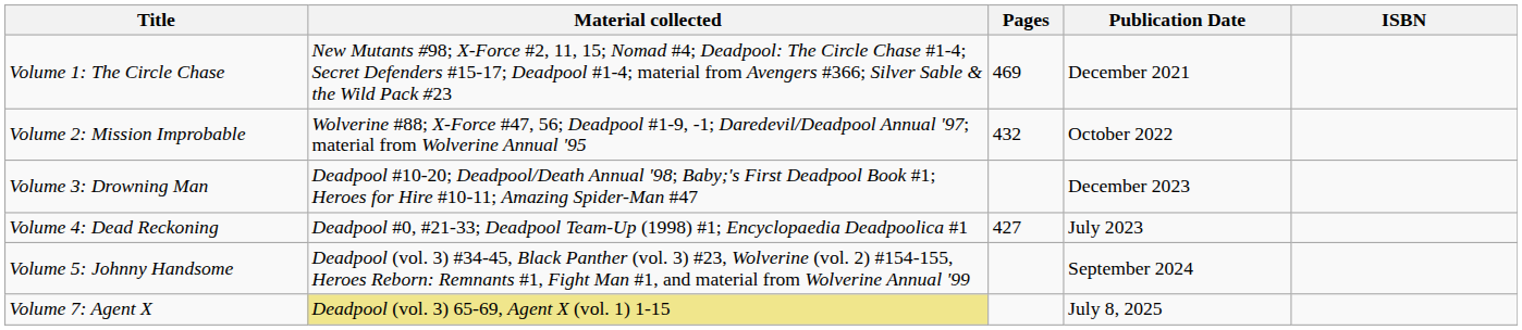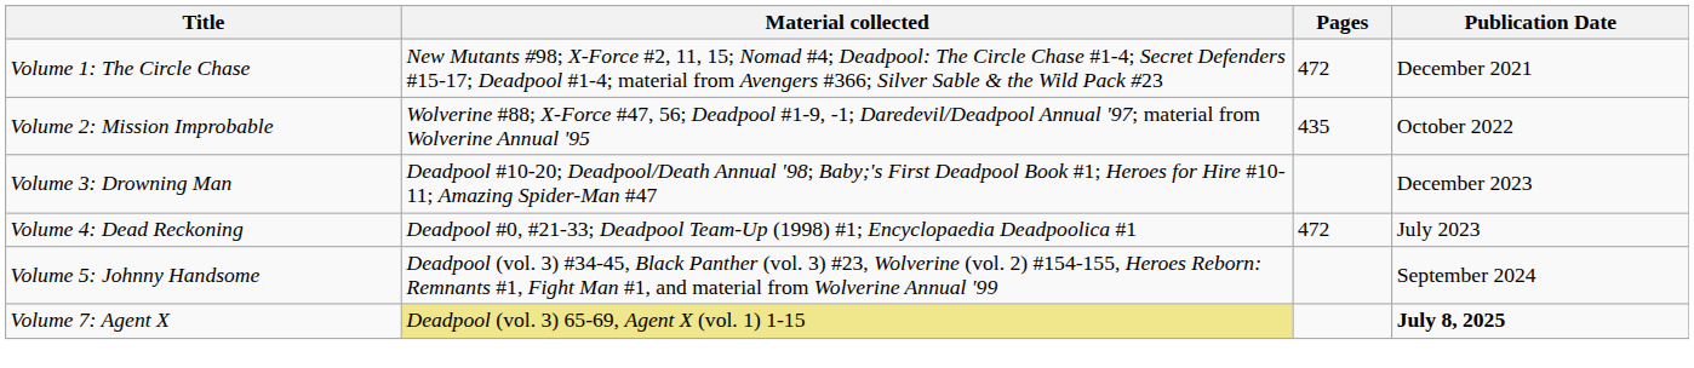- column: ISBN
Volume 1: The Circle Chase | Pages: 469 -> 472
Volume 2: Mission Improbable | Pages: 432 -> 435
Volume 4: Dead Reckoning | Pages: 427 -> 472
Volume 7: Agent X | Publication Date: normal -> bold
